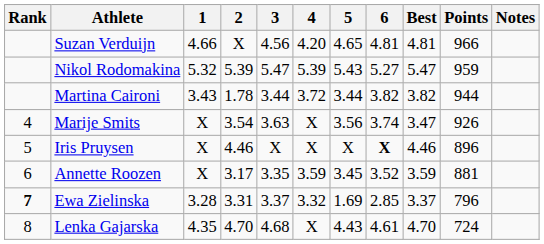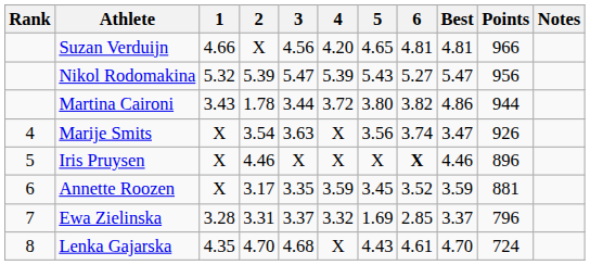Nikol Rodomakina | Points: 959 -> 956
Martina Caironi | 5: 3.44 -> 3.80
Martina Caironi | Best: 3.82 -> 4.86
Ewa Zielinska | Rank: bold -> normal
